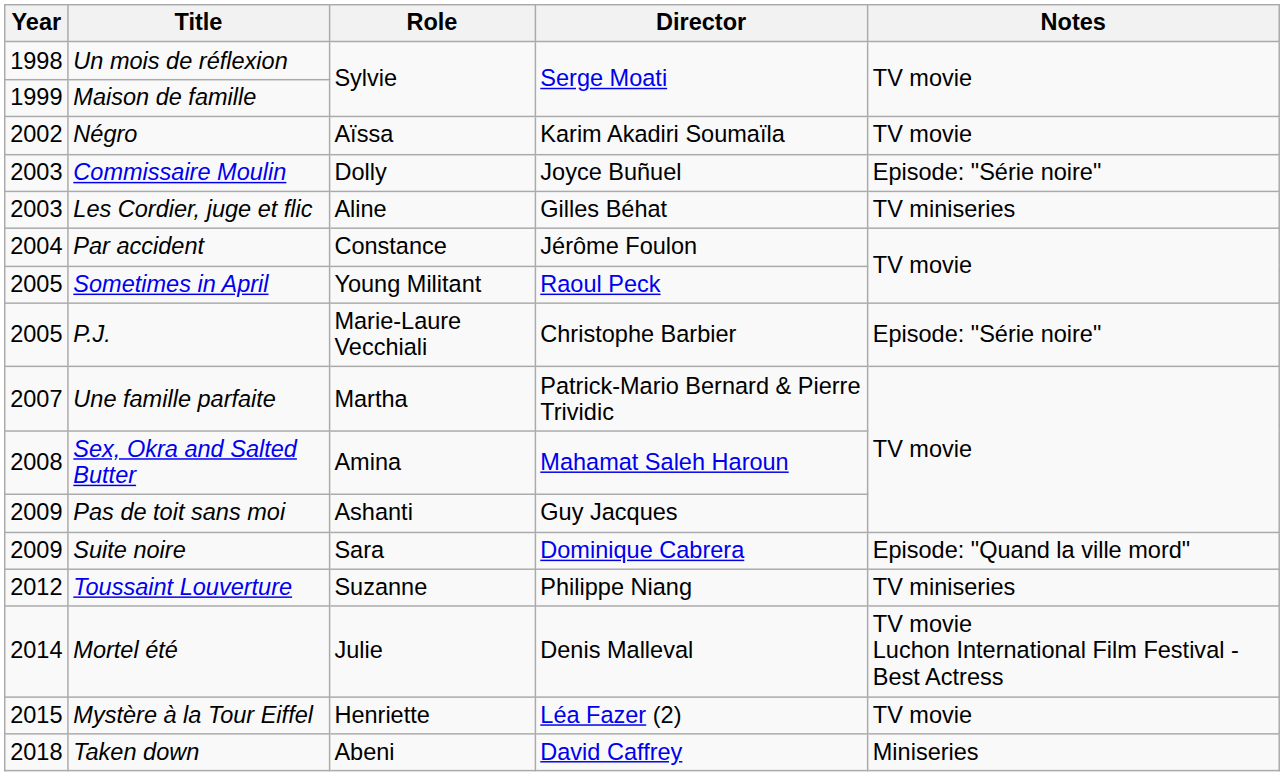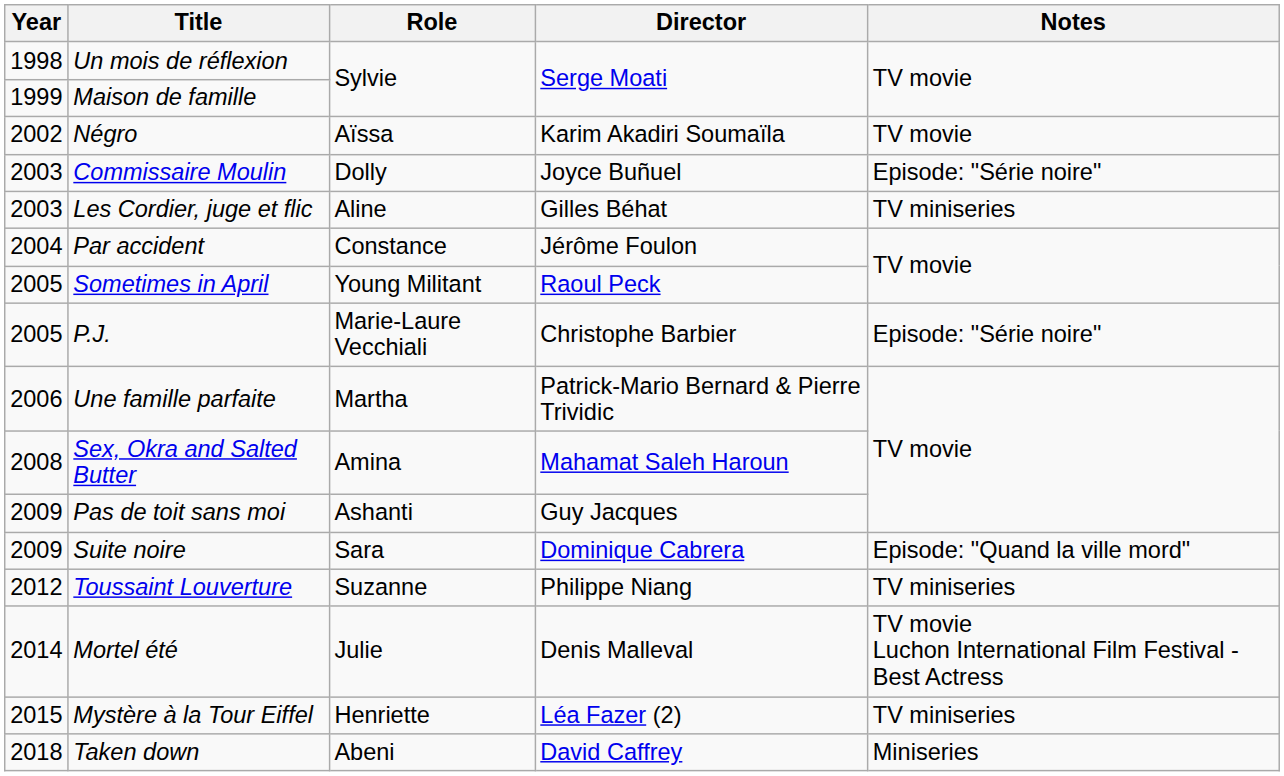Une famille parfaite | Year: 2007 -> 2006
Mystère à la Tour Eiffel | Notes: TV movie -> TV miniseries
